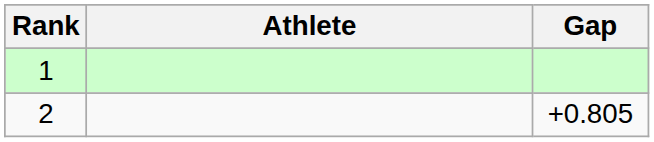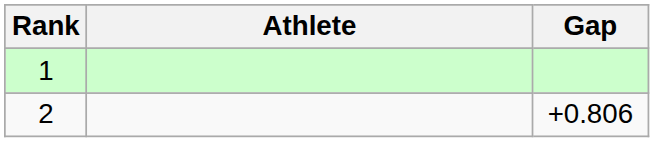2 | Gap: +0.805 -> +0.806
